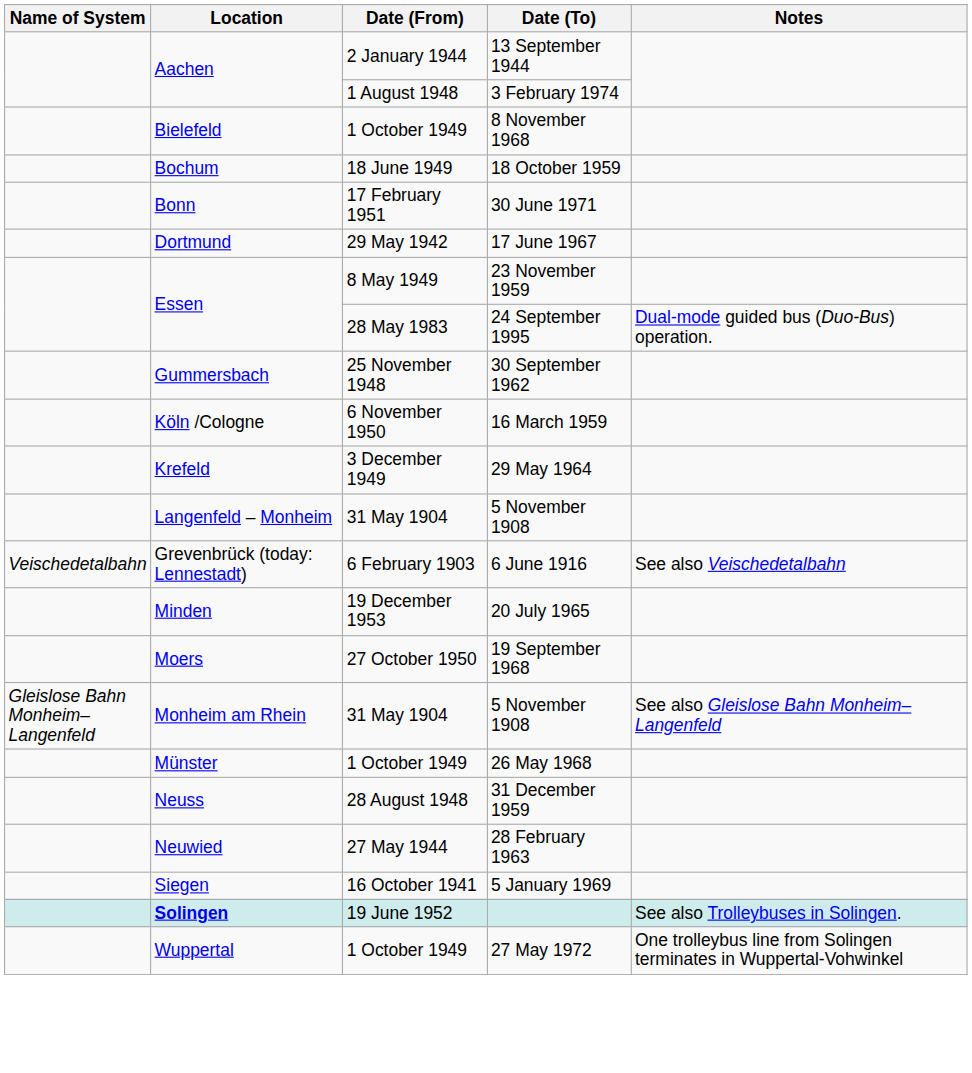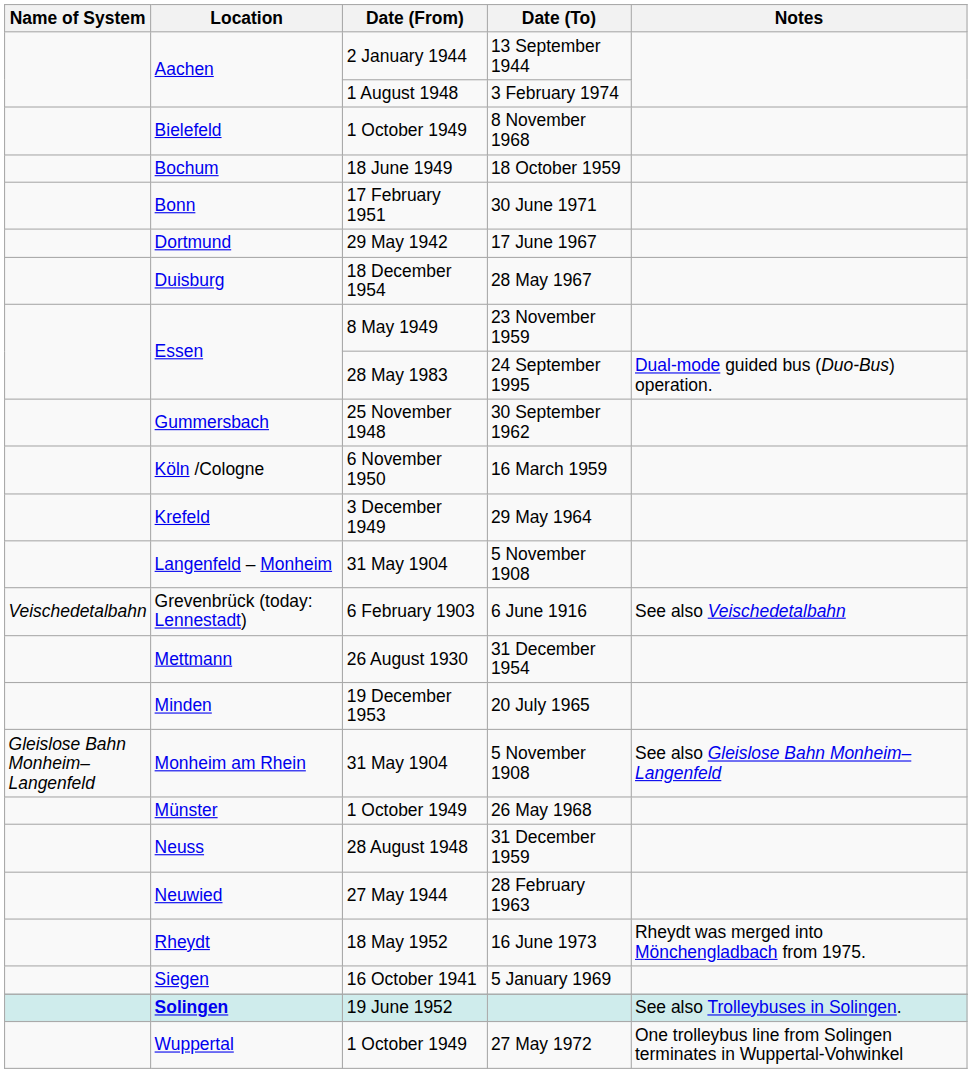+ row: Duisburg | 18 December 1954 | 28 May 1967
+ row: Mettmann | 26 August 1930 | 31 December 1954
- row: Moers | 27 October 1950 | 19 September 1968
+ row: Rheydt | 18 May 1952 | 16 June 1973 | Rheydt was merged into Mönchengladbach from 1975.
